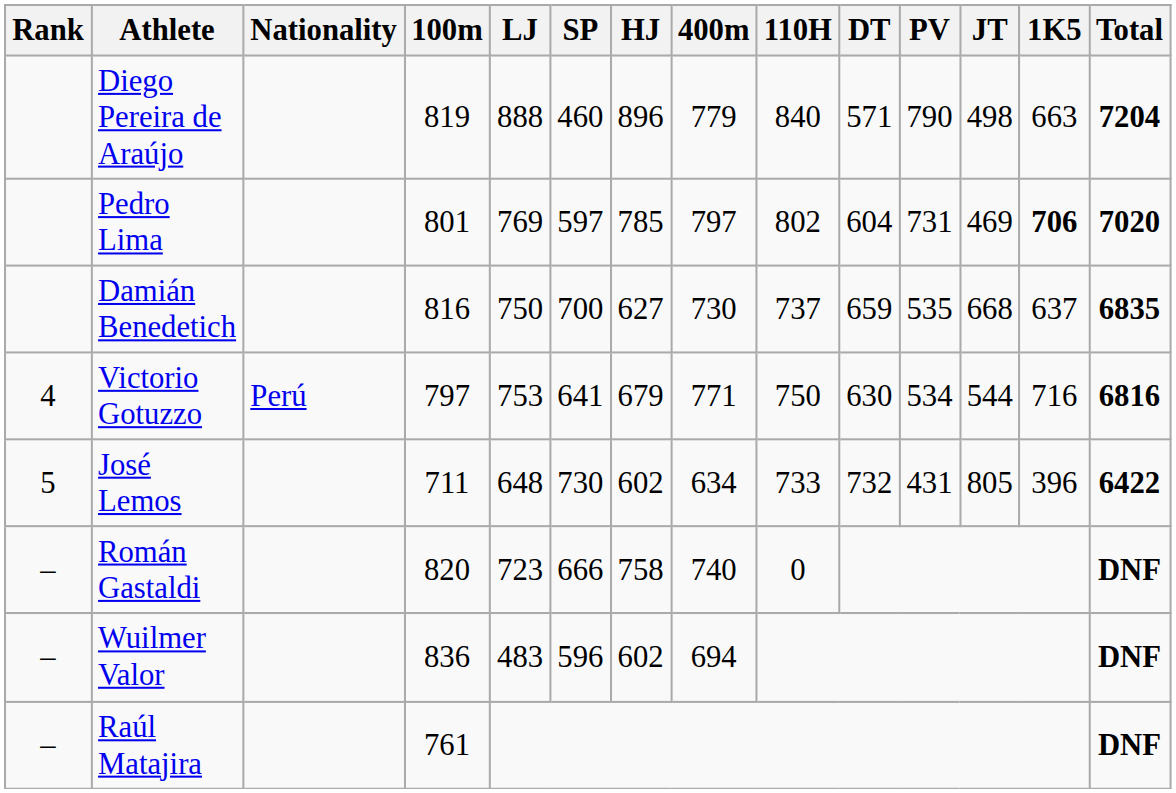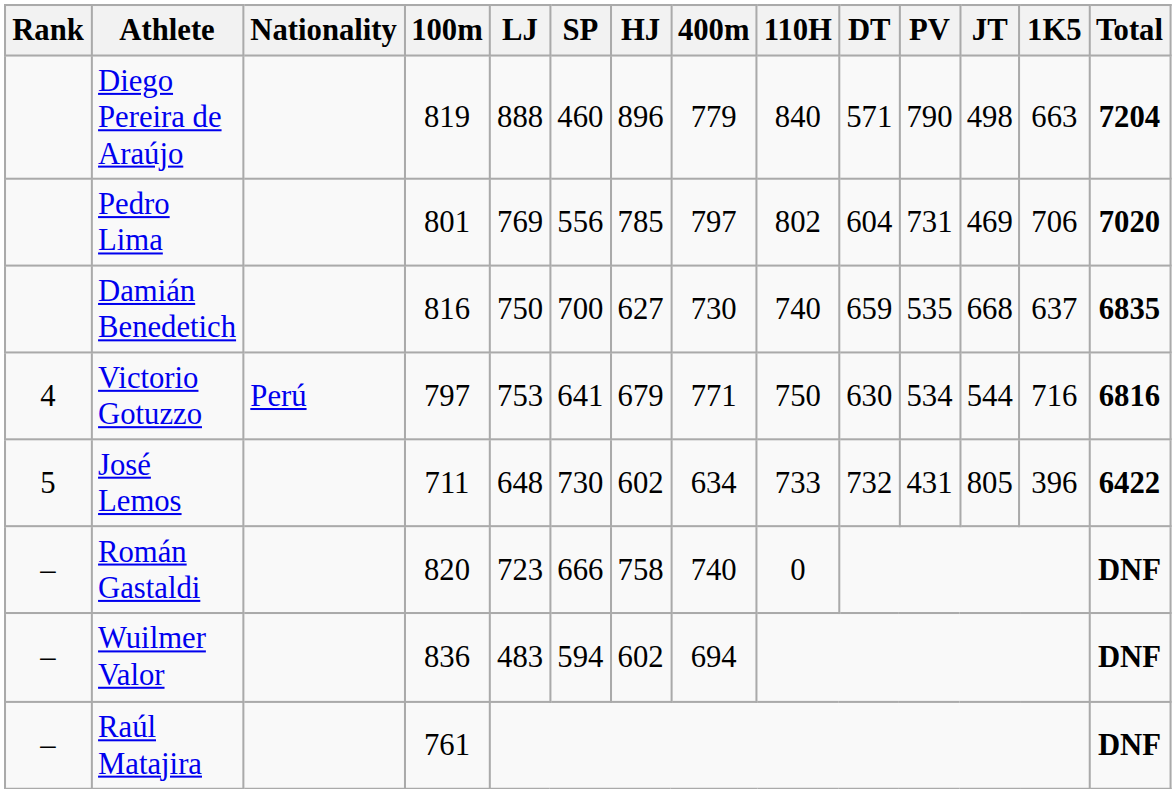Pedro Lima | SP: 597 -> 556
Pedro Lima | 1K5: bold -> normal
Damián Benedetich | 110H: 737 -> 740
Wuilmer Valor | SP: 596 -> 594
